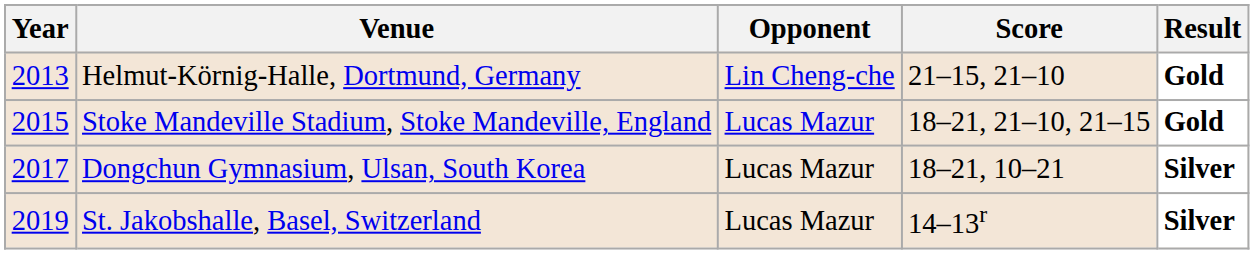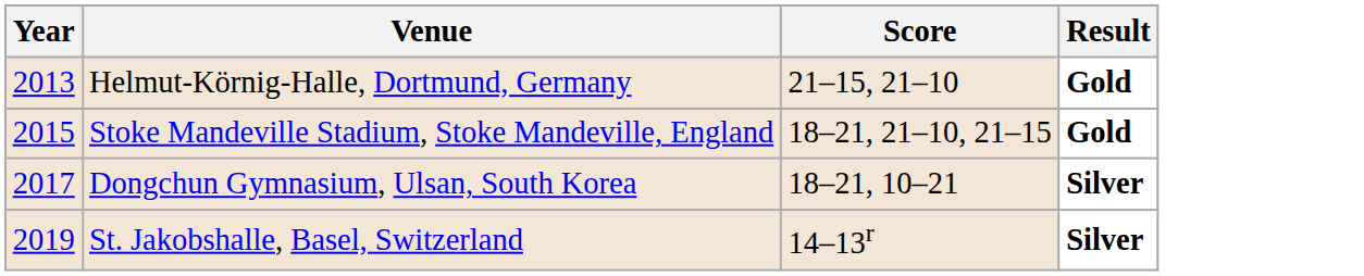- column: Opponent | Lin Cheng-che | Lucas Mazur | Lucas Mazur | Lucas Mazur
